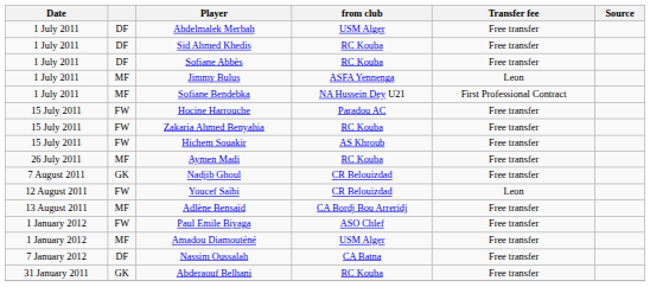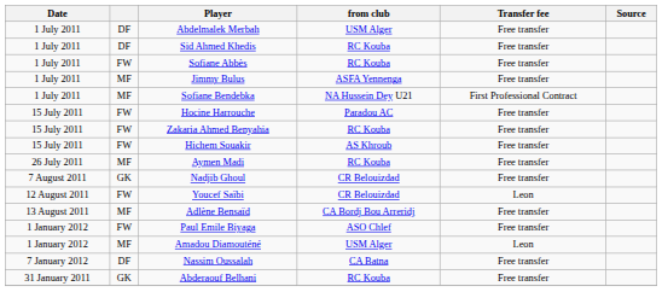Sofiane Abbès | column 2: DF -> FW
Jimmy Bulus | Transfer fee: Leon -> Free transfer
Amadou Diamouténé | Transfer fee: Free transfer -> Leon
